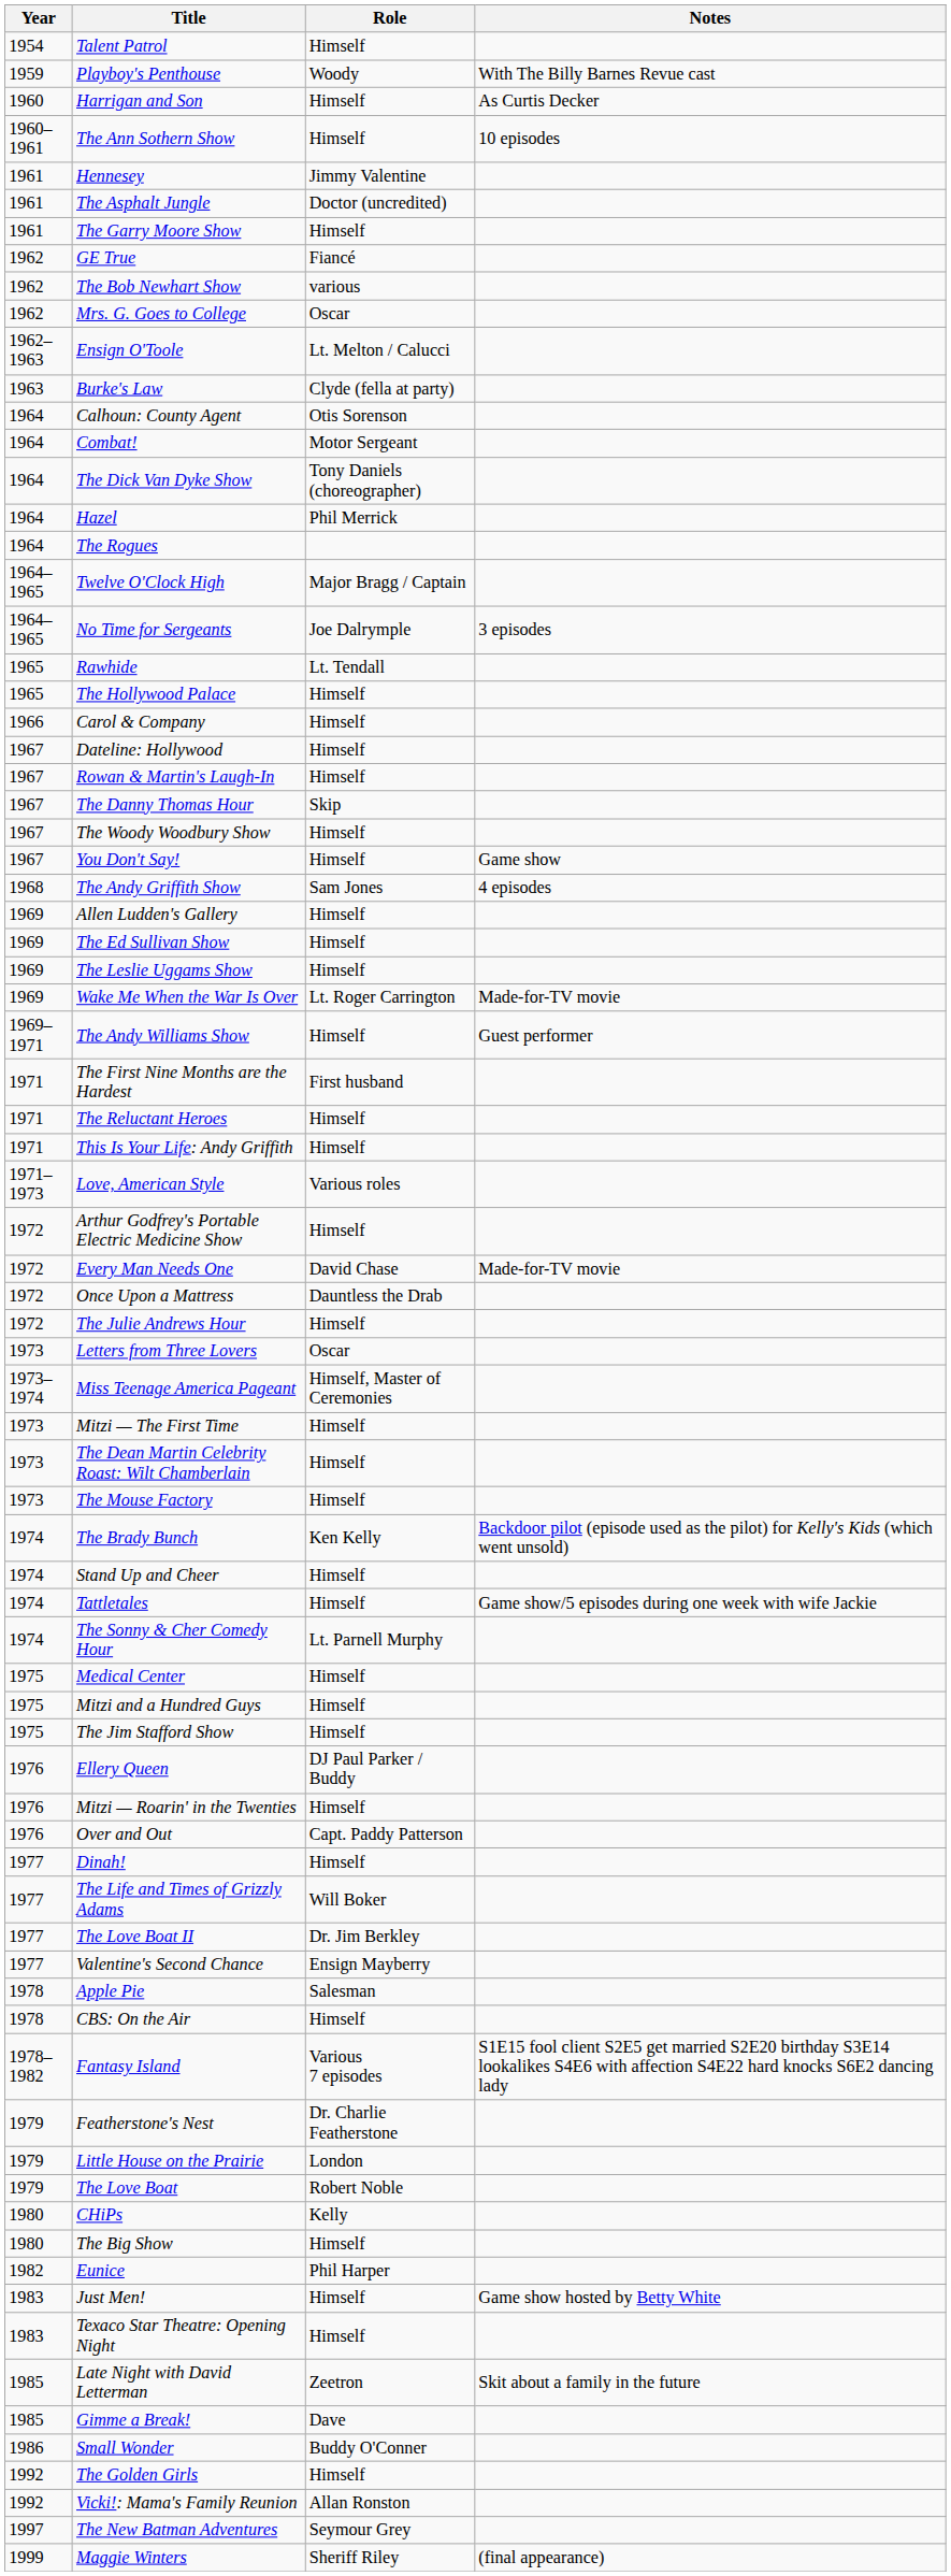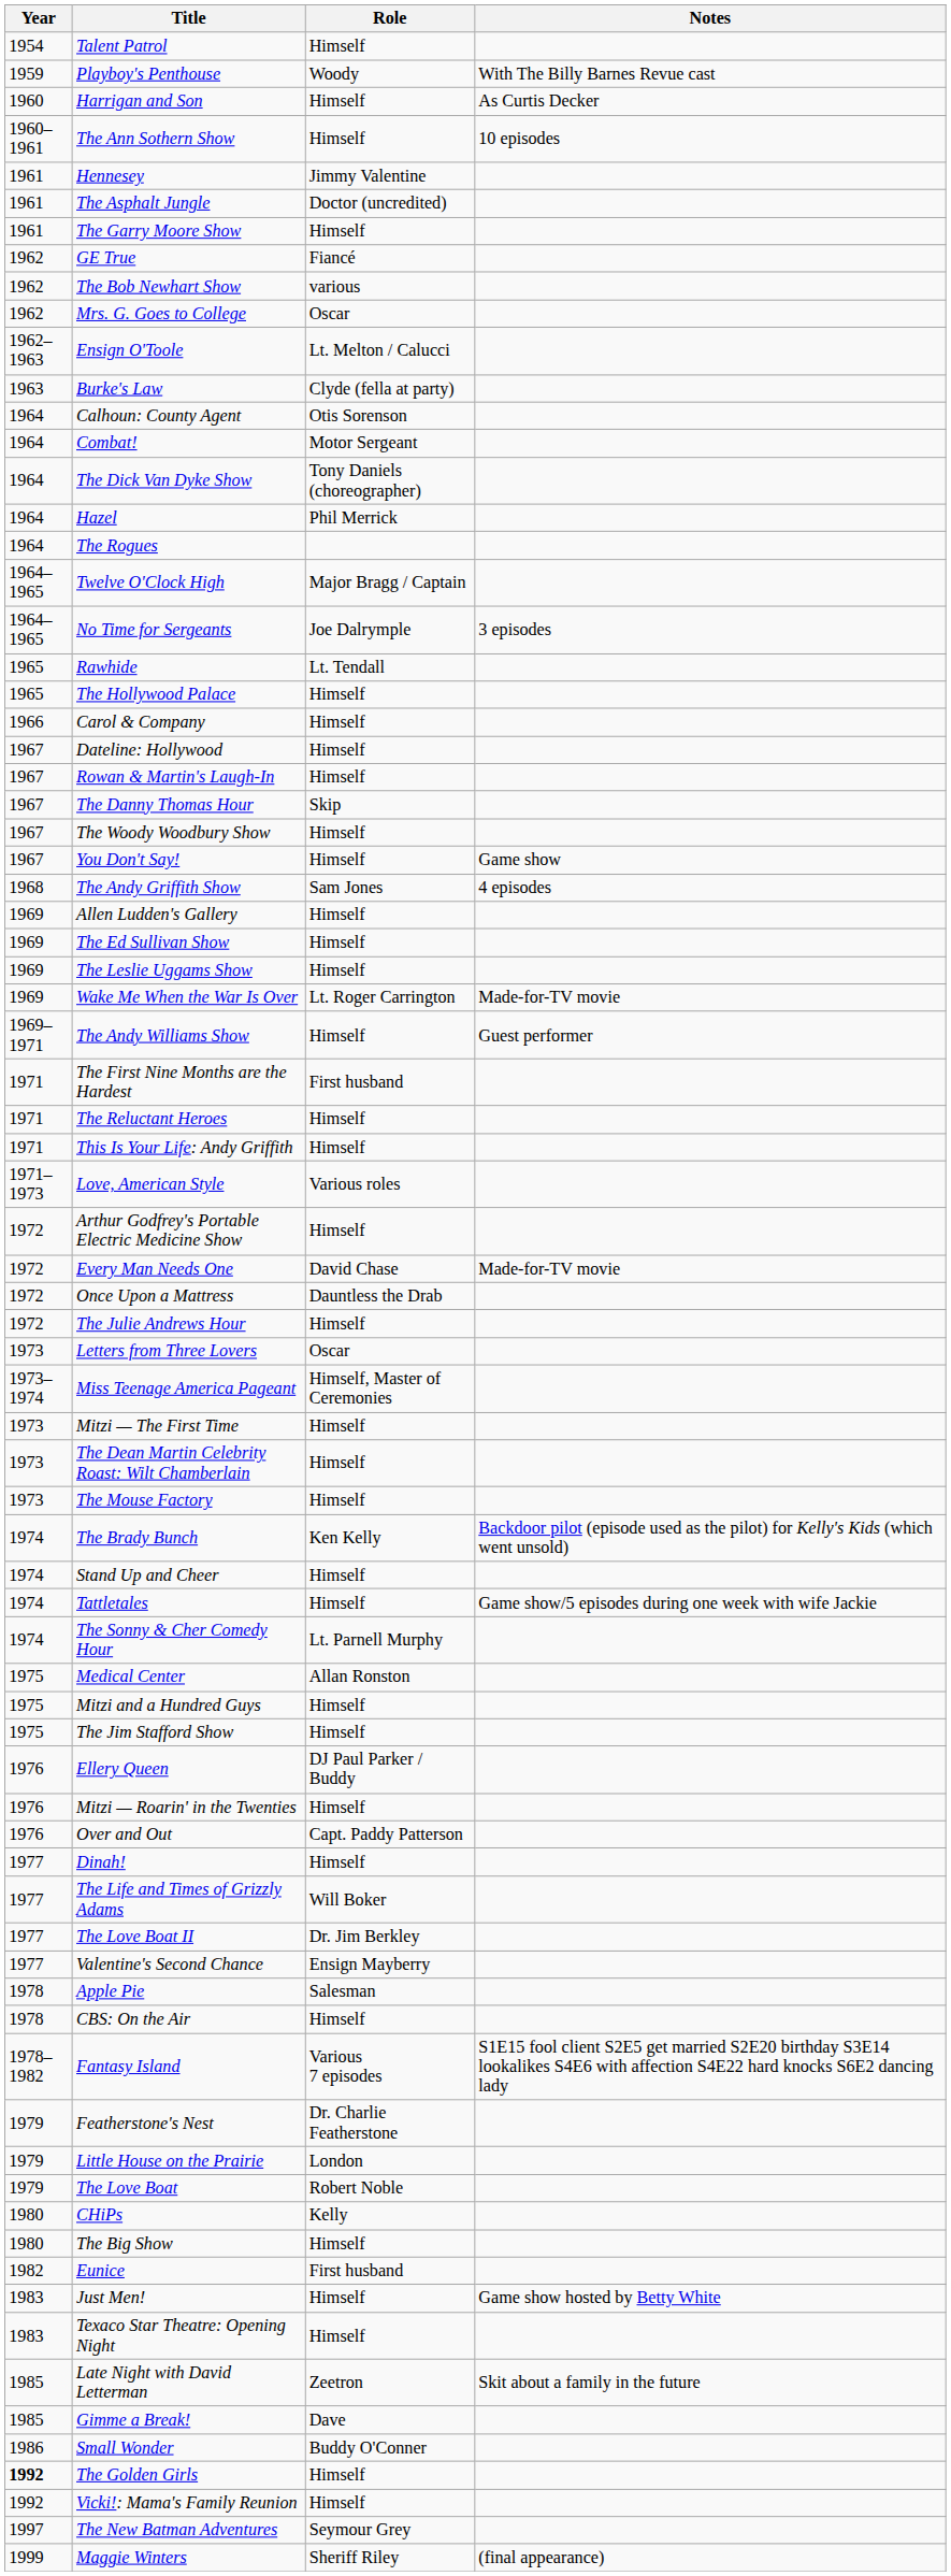Medical Center | Role: Himself -> Allan Ronston
Eunice | Role: Phil Harper -> First husband
The Golden Girls | Year: normal -> bold
Vicki!: Mama's Family Reunion | Role: Allan Ronston -> Himself
